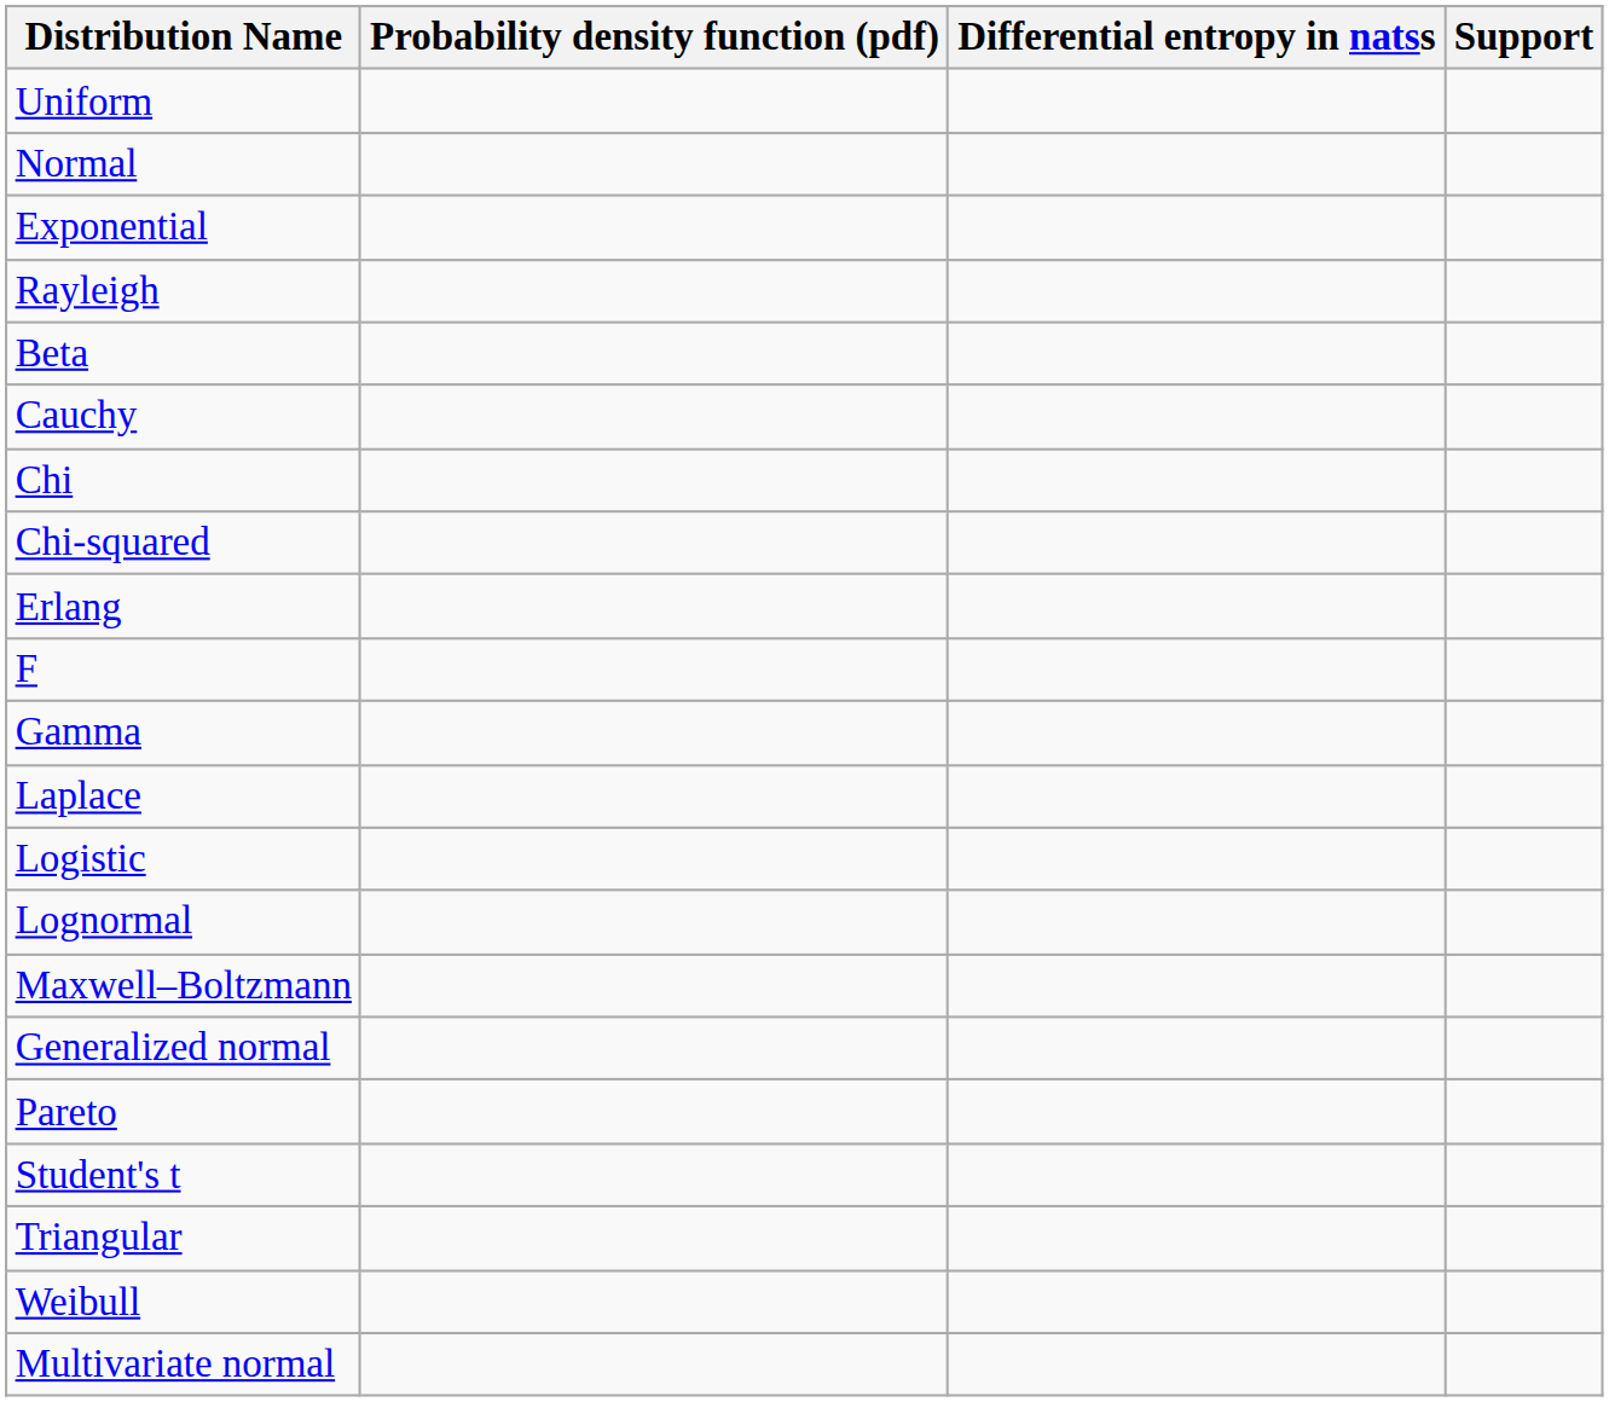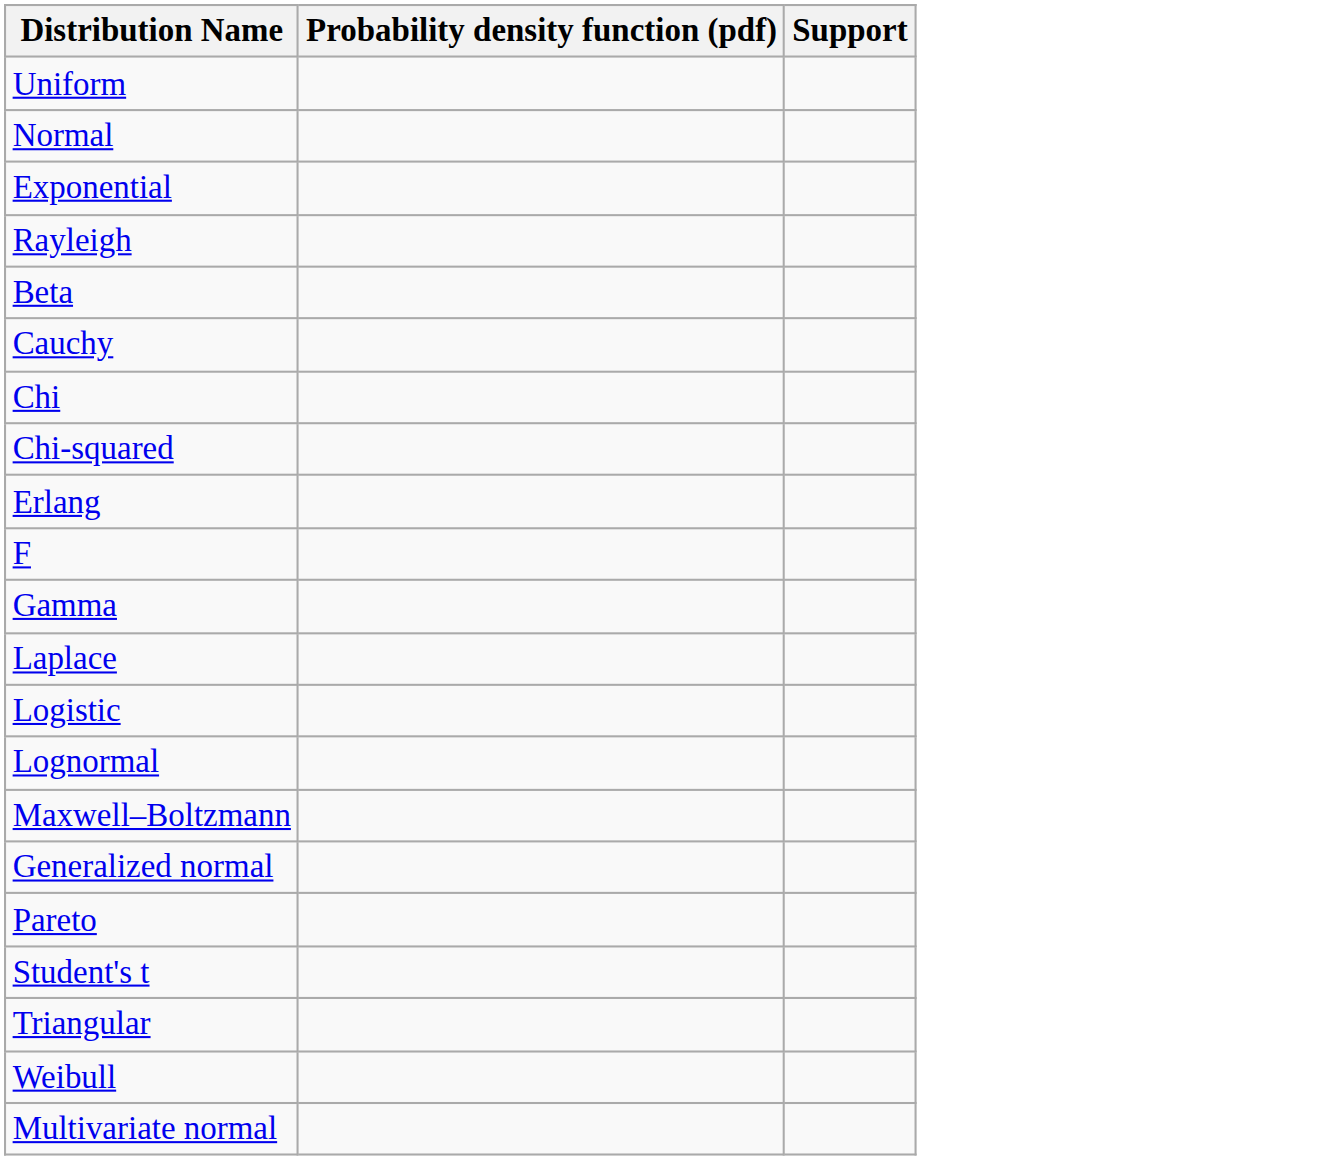- column: Differential entropy in natss
